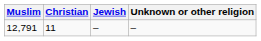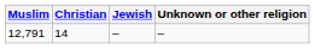12,791 | Christian: 11 -> 14
